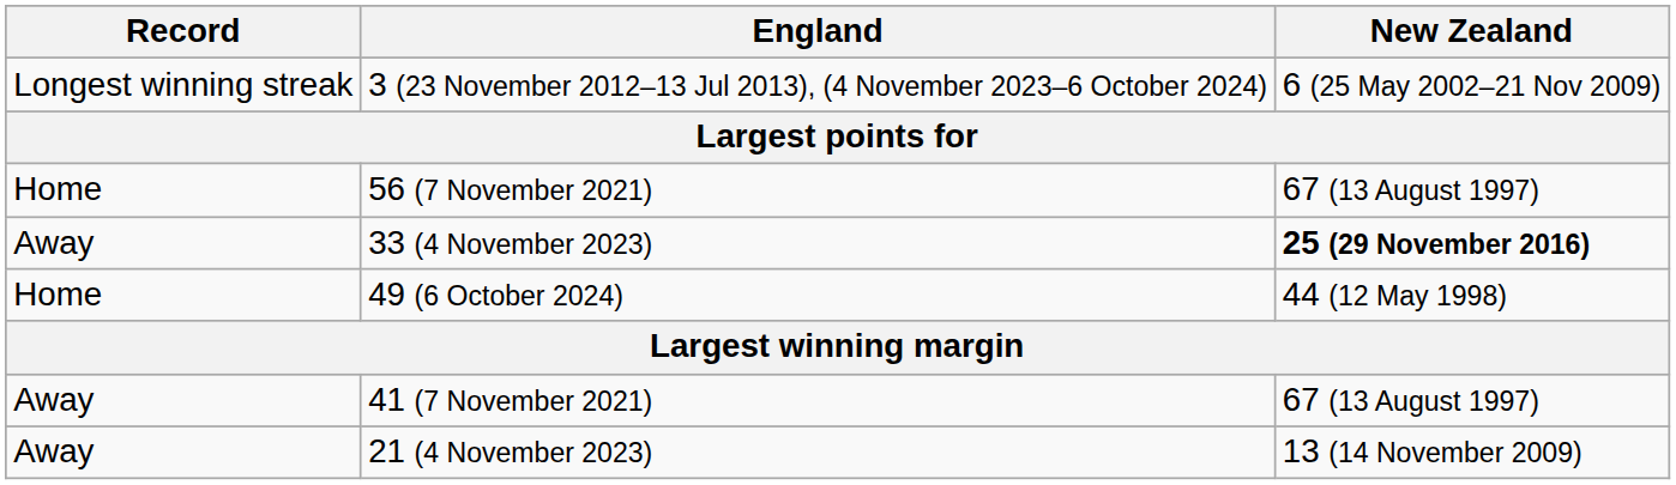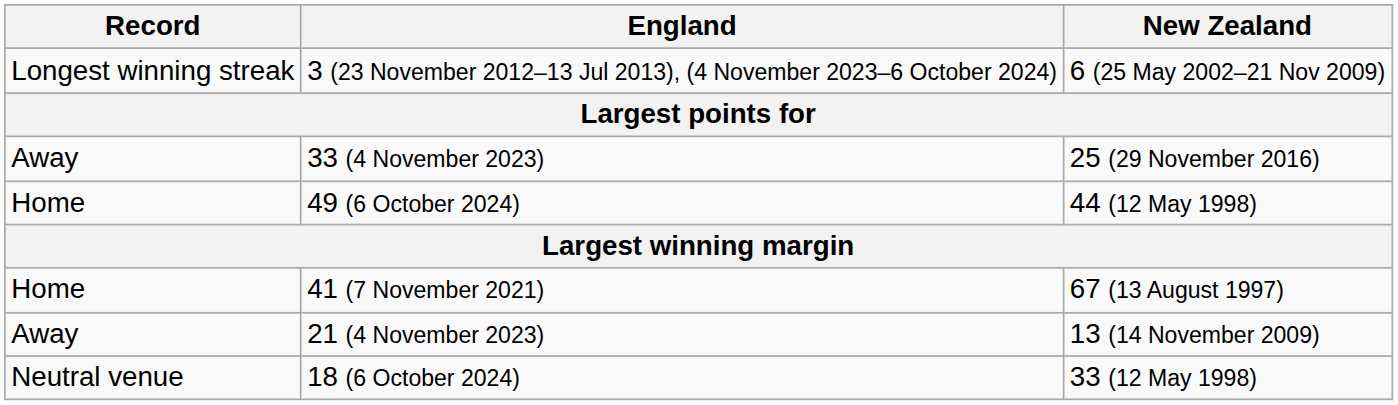- row: Home | 56 (7 November 2021) | 67 (13 August 1997)
33 (4 November 2023) | New Zealand: bold -> normal
41 (7 November 2021) | Record: Away -> Home
+ row: Neutral venue | 18 (6 October 2024) | 33 (12 May 1998)
